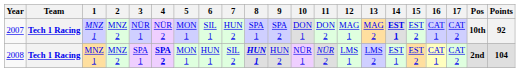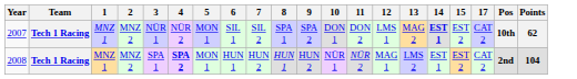- column: 16 | CAT 1 | CAT 1
2007 | 7: HUN 2 -> SIL 2
2007 | 12: MAG 1 -> LMS 1
2007 | Points: 92 -> 62
2008 | 7: SIL 2 -> HUN 2
2008 | 8: bold -> normal
2008 | 12: LMS 1 -> MAG 1
